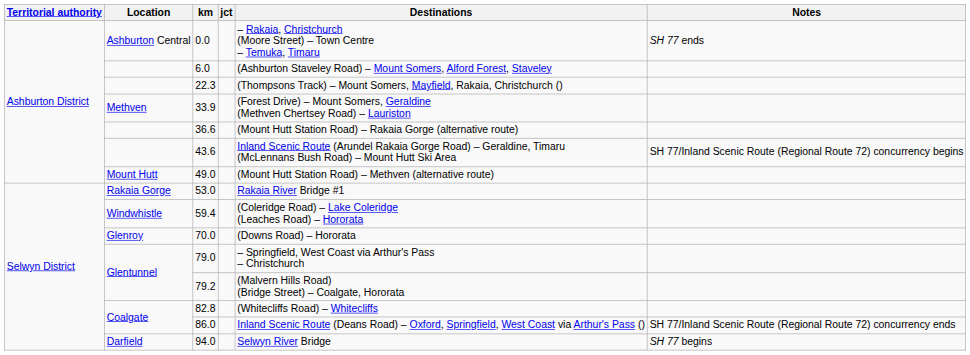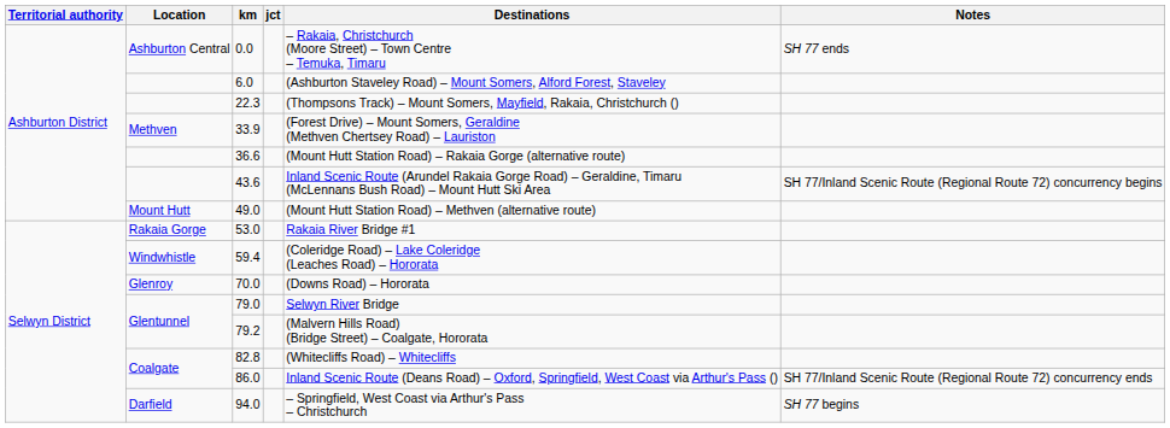79.0 | Destinations: – Springfield, West Coast via Arthur's Pass – Christchurch -> Selwyn River Bridge
94.0 | Destinations: Selwyn River Bridge -> – Springfield, West Coast via Arthur's Pass – Christchurch
